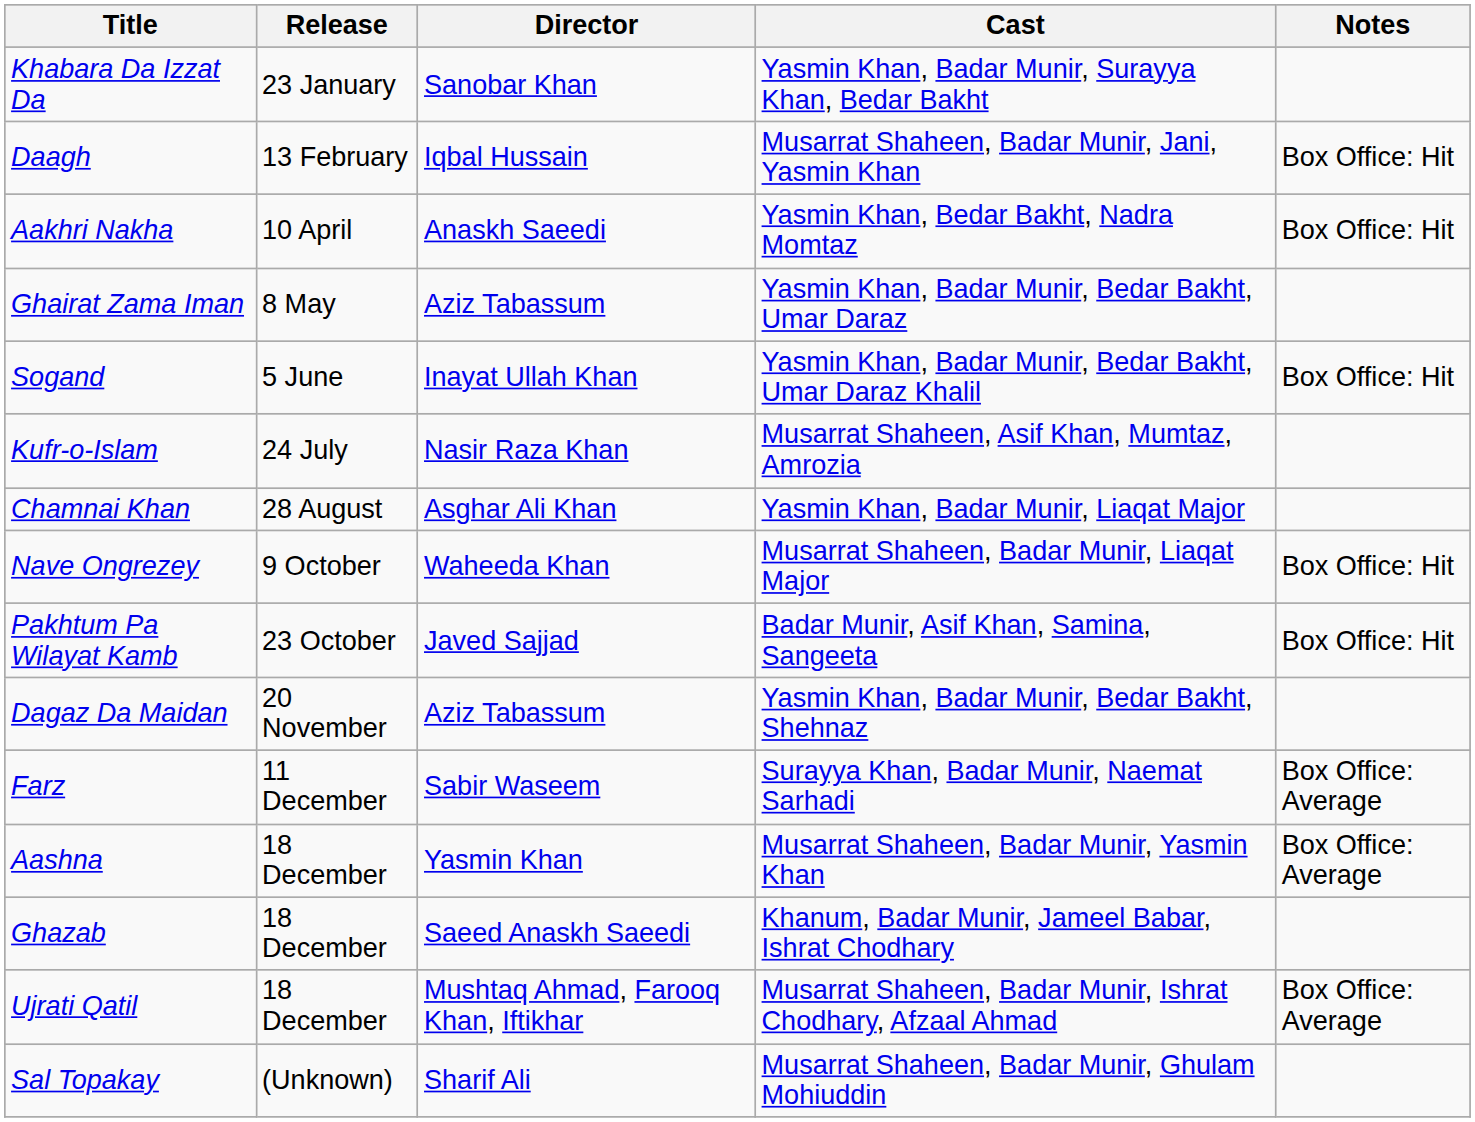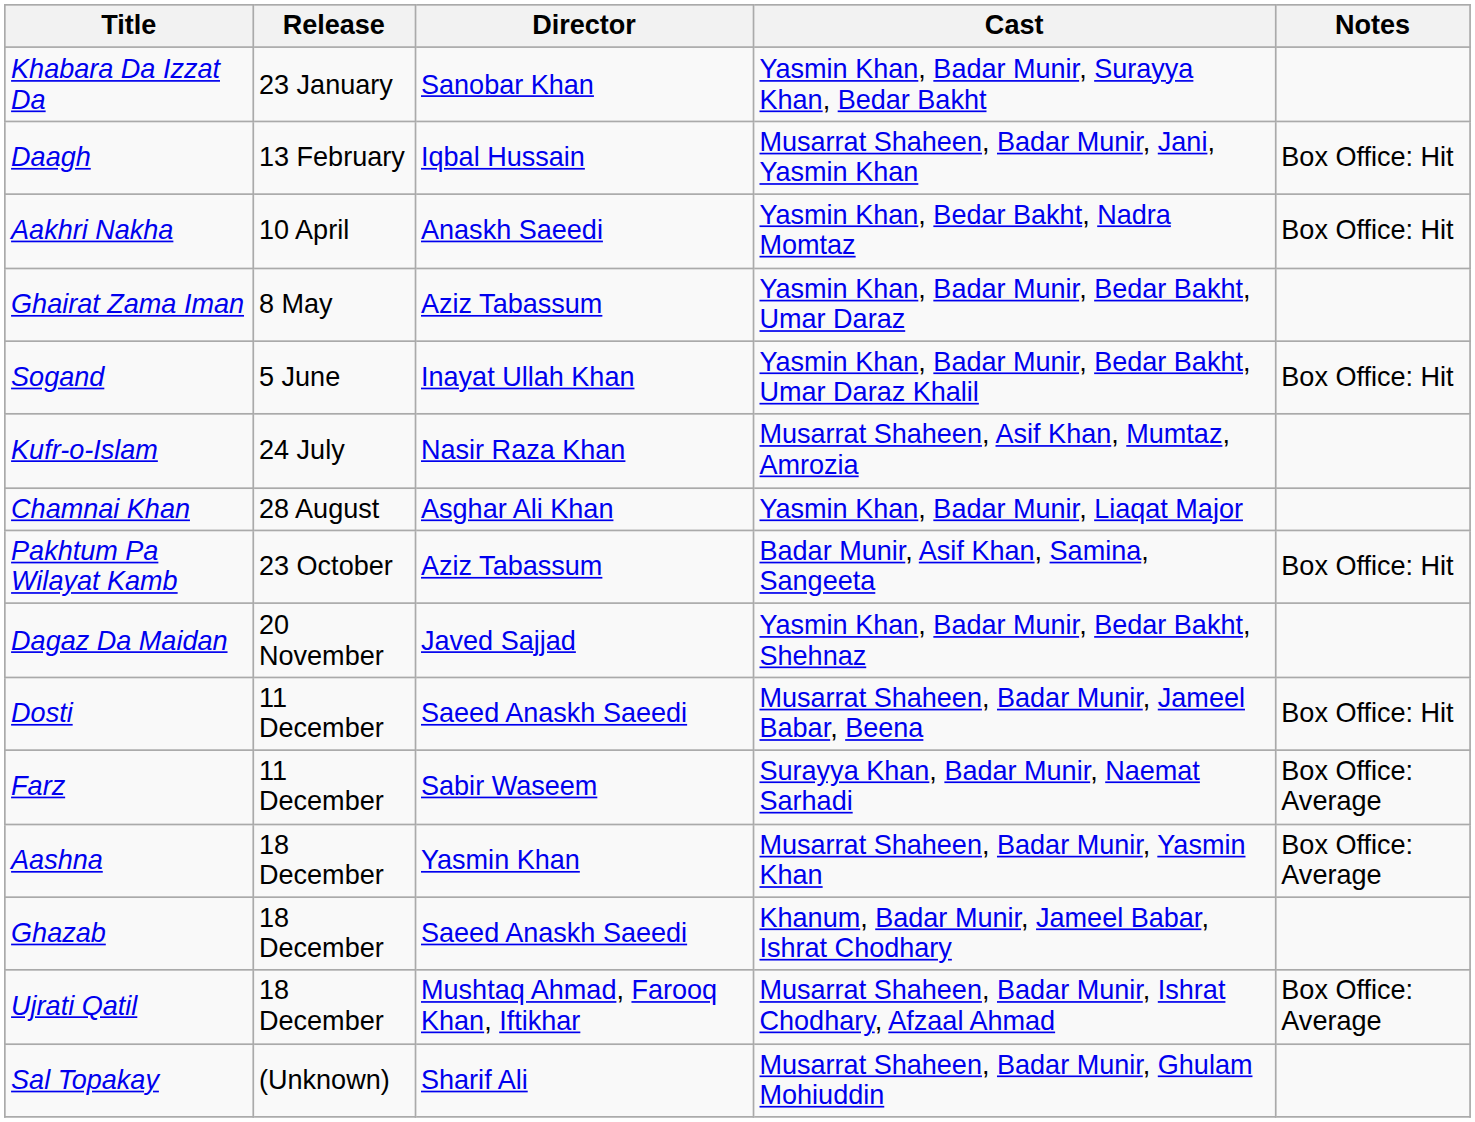- row: Nave Ongrezey | 9 October | Waheeda Khan | Musarrat Shaheen, Badar Munir, Liaqat Major | Box Office: Hit
Pakhtum Pa Wilayat Kamb | Director: Javed Sajjad -> Aziz Tabassum
Dagaz Da Maidan | Director: Aziz Tabassum -> Javed Sajjad
+ row: Dosti | 11 December | Saeed Anaskh Saeedi | Musarrat Shaheen, Badar Munir, Jameel Babar, Beena | Box Office: Hit
